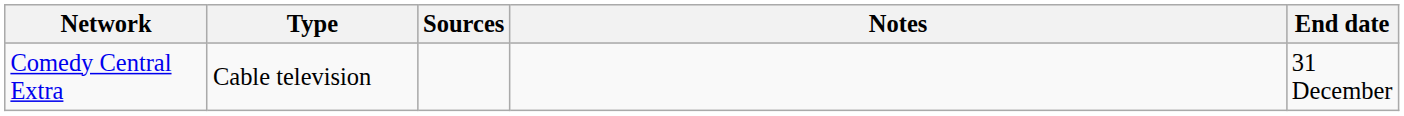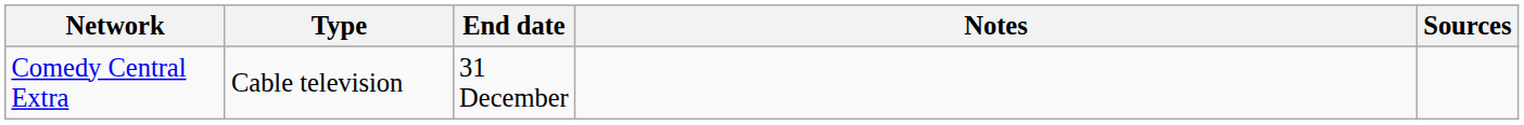columns swapped: End date <-> Sources
